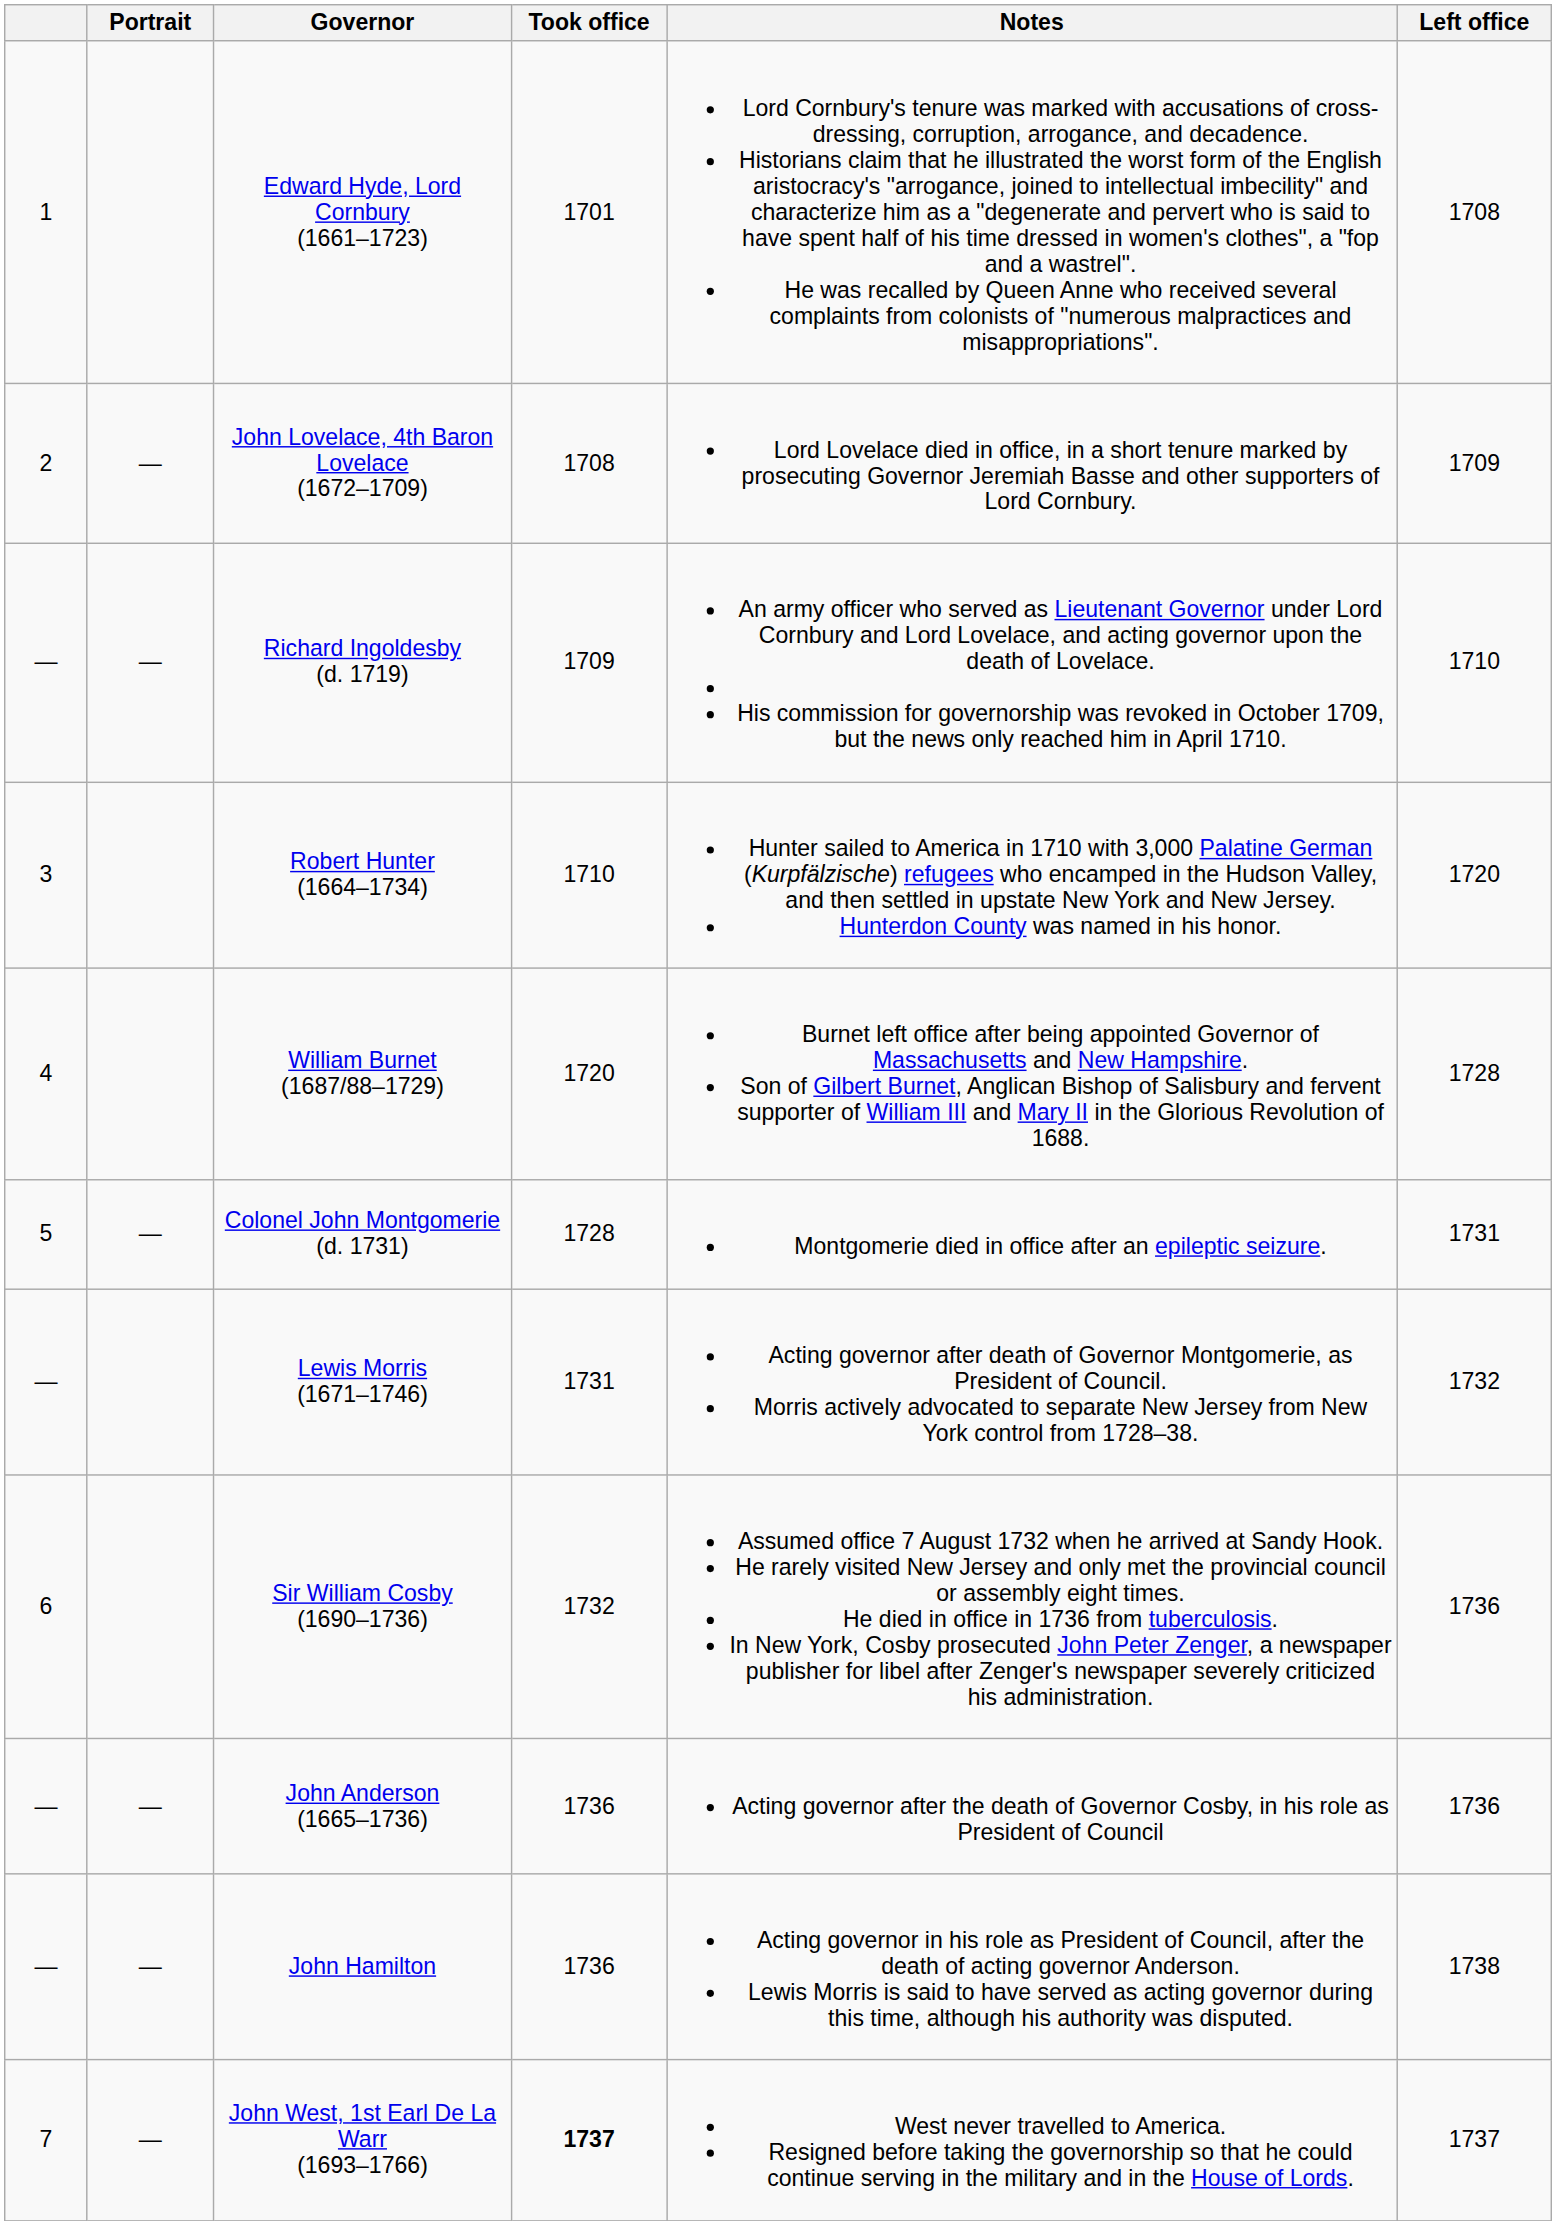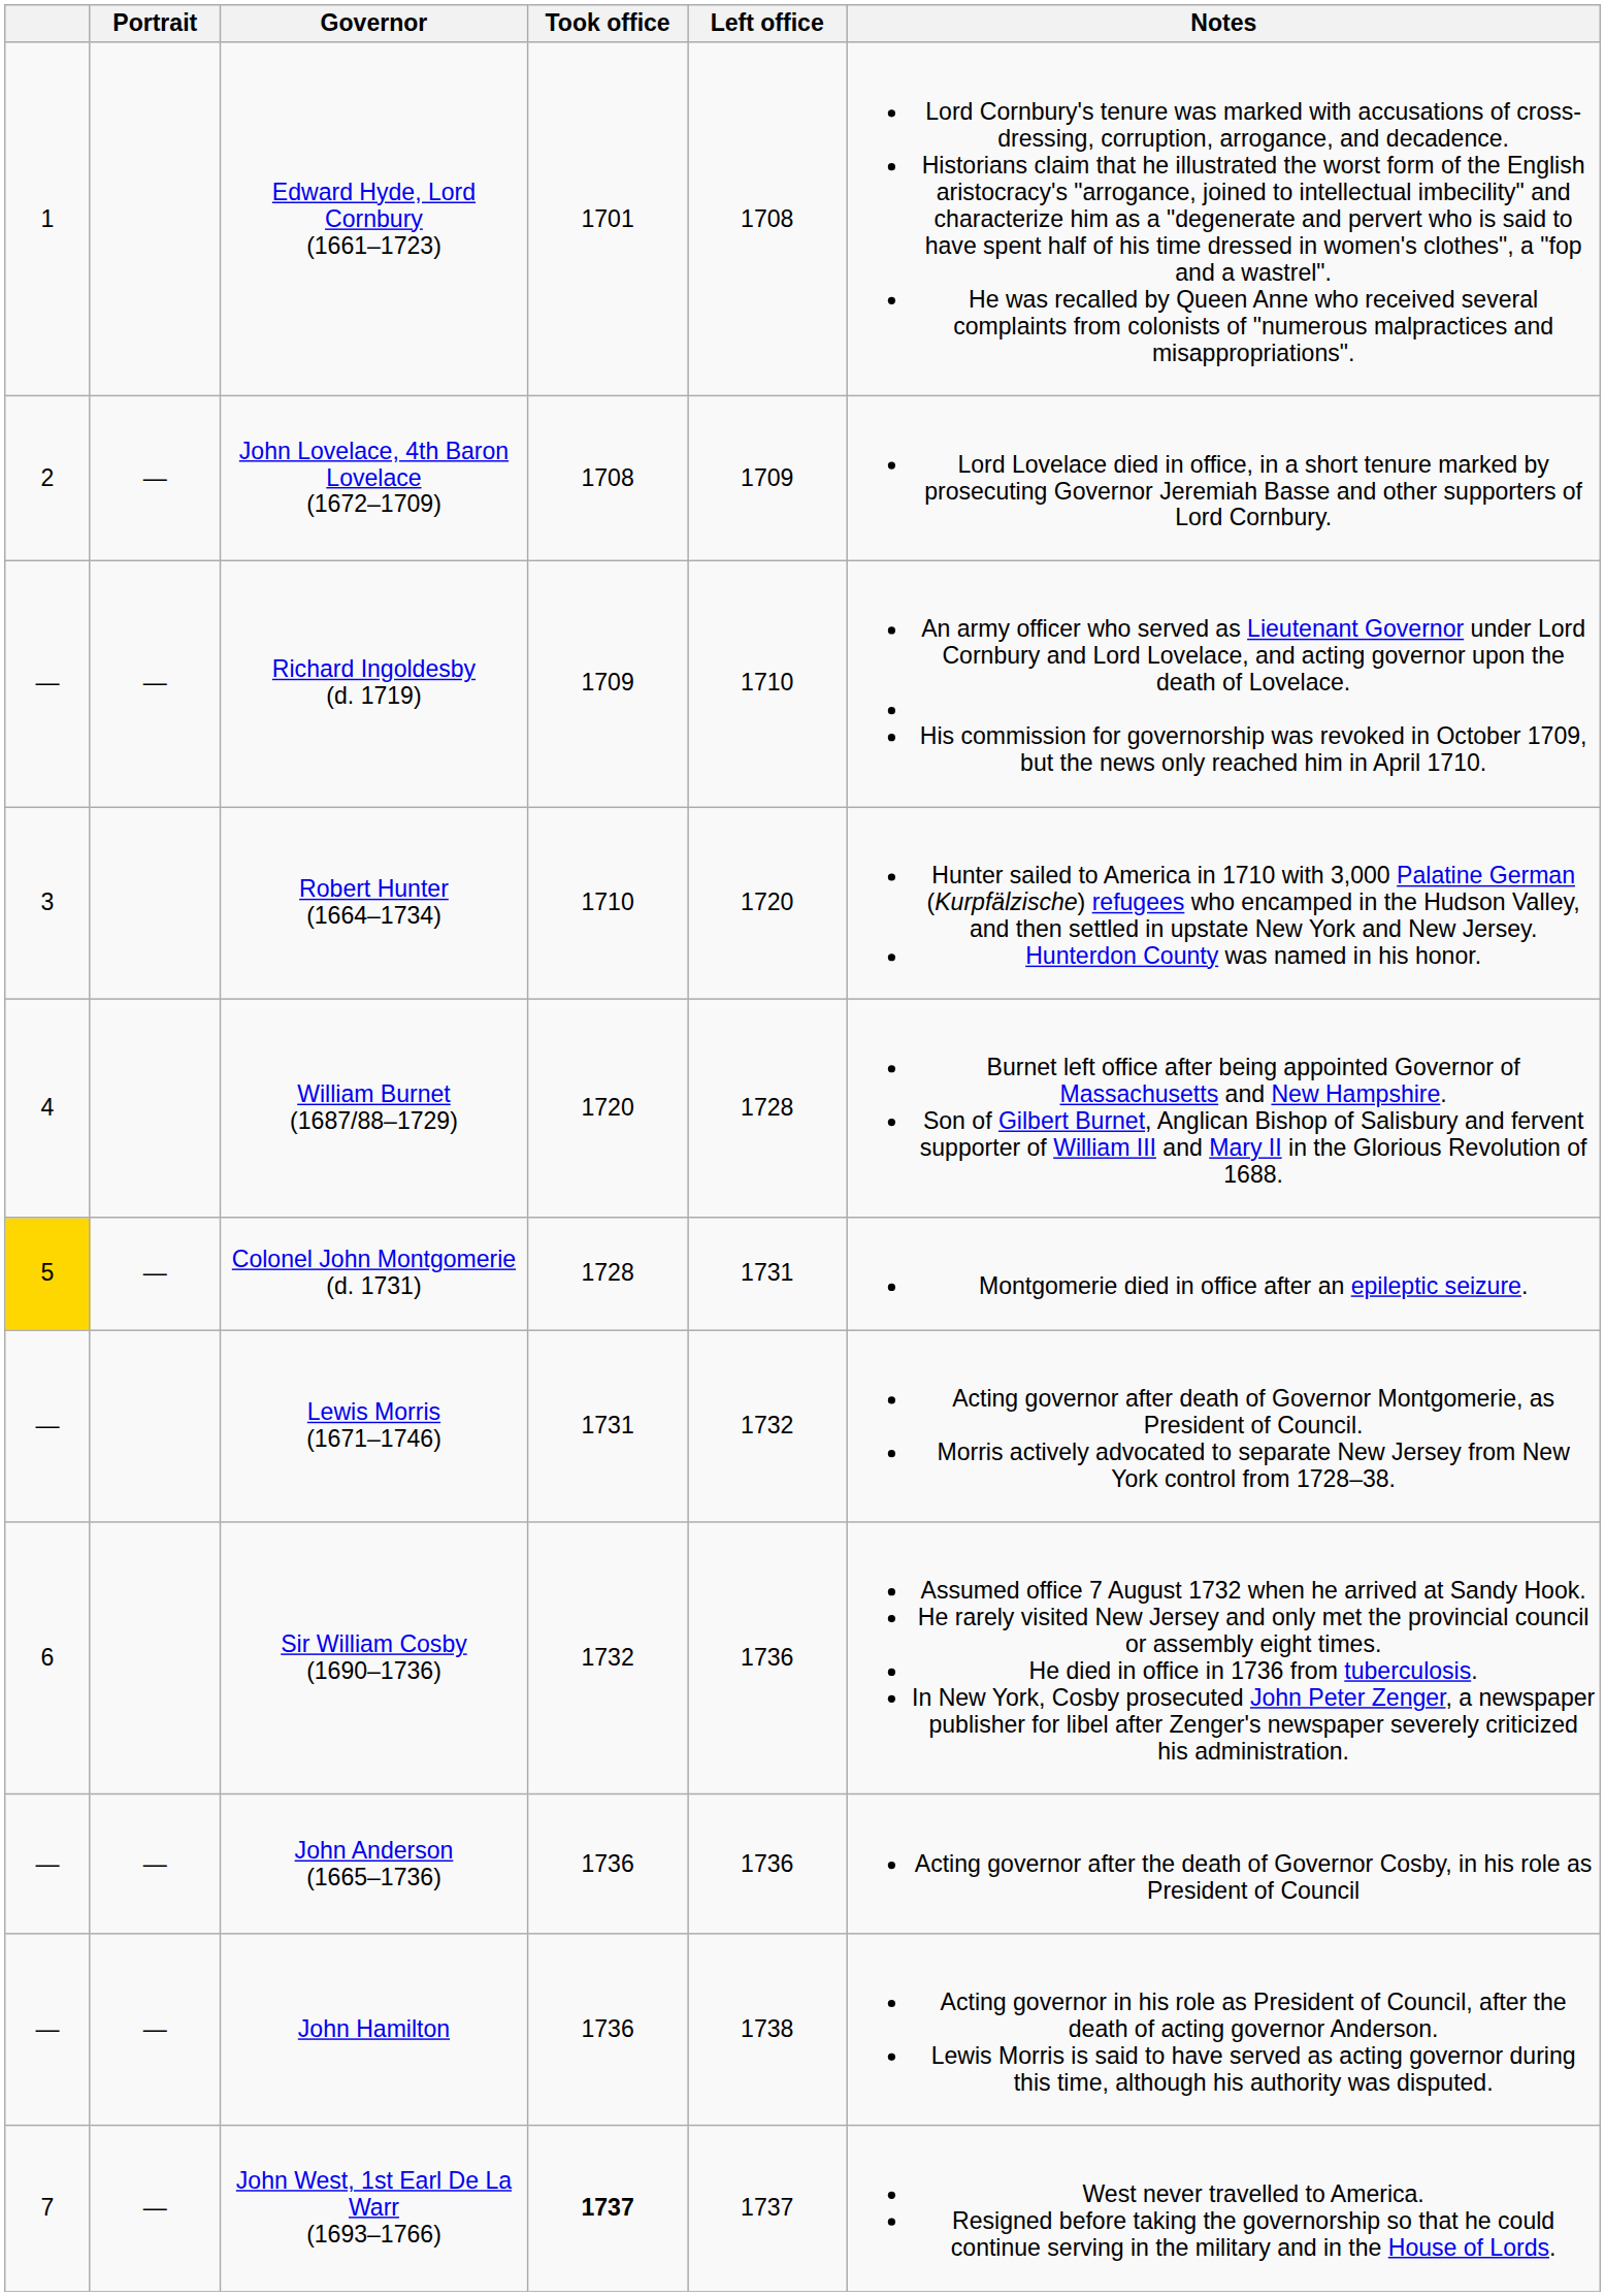columns swapped: Left office <-> Notes
Colonel John Montgomerie (d. 1731) | column 1: no background -> gold background
